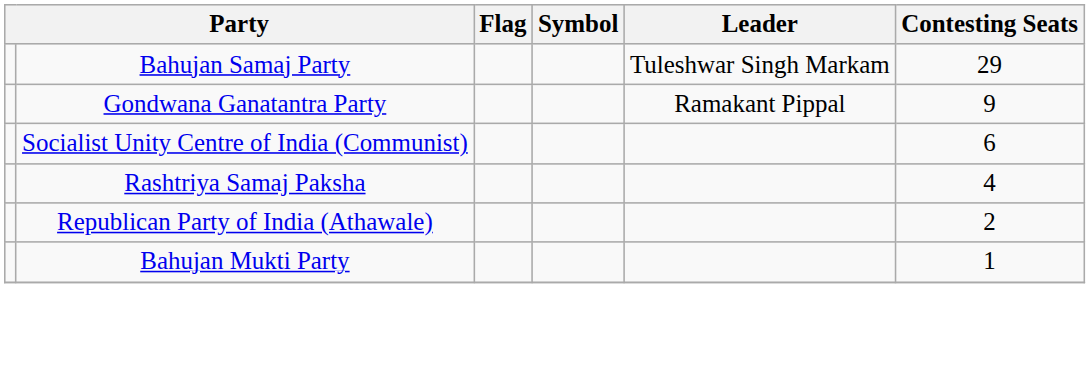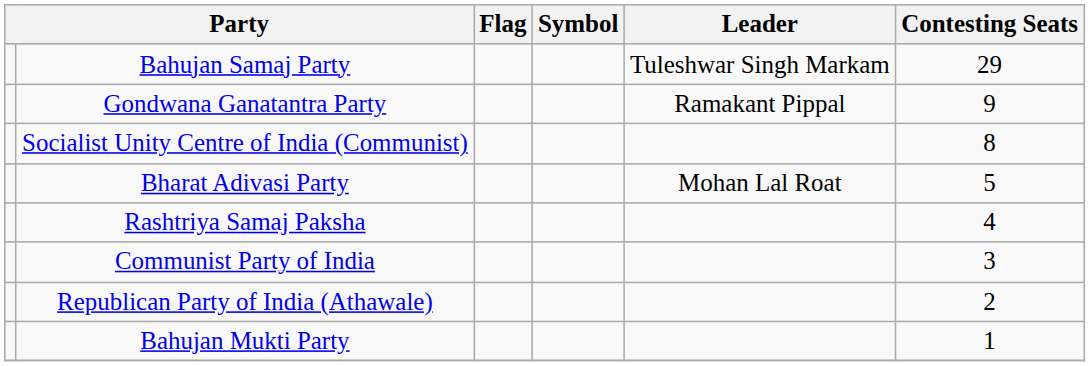Socialist Unity Centre of India (Communist) | Contesting Seats: 6 -> 8
+ row: Bharat Adivasi Party | Mohan Lal Roat | 5
+ row: Communist Party of India | 3
